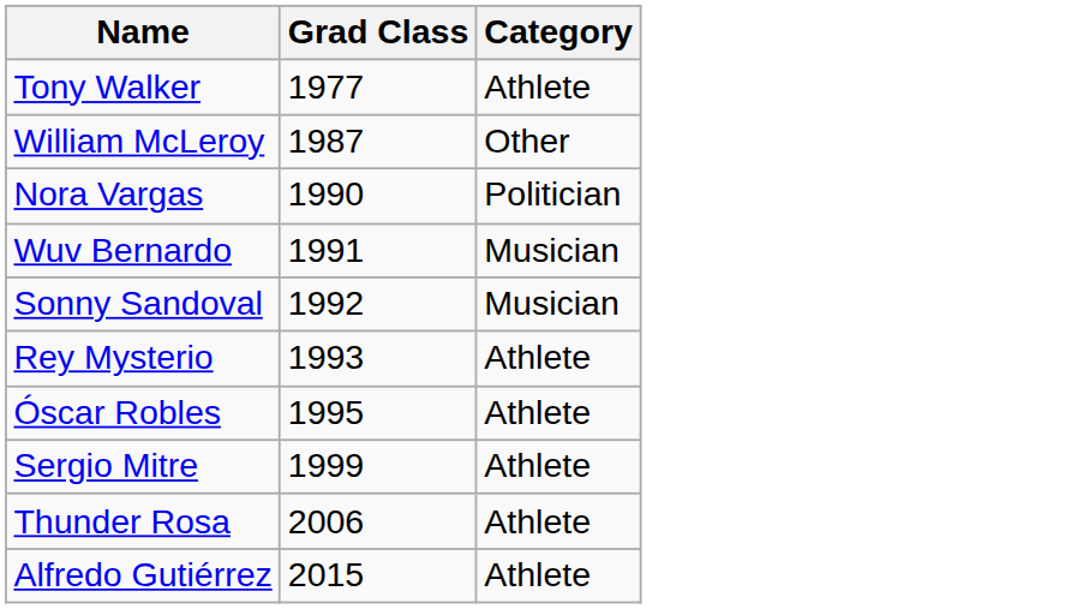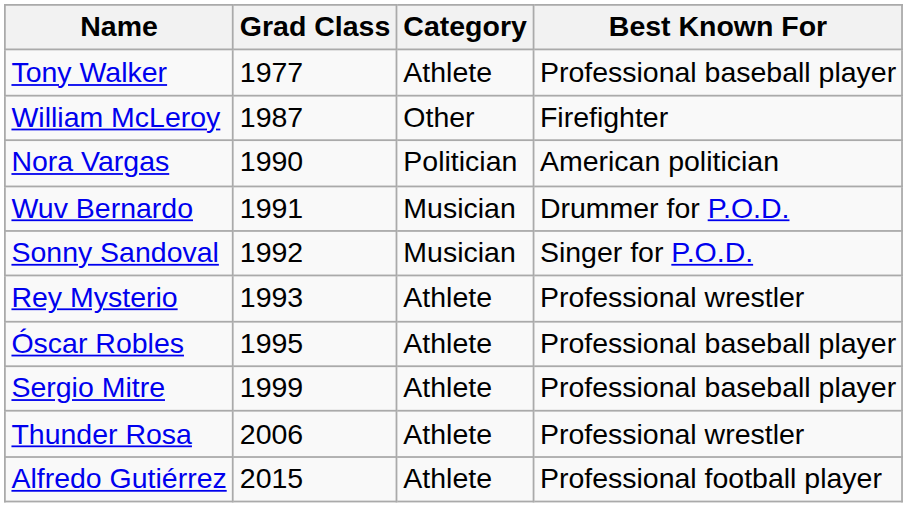+ column: Best Known For | Professional baseball player | Firefighter | American politician | Drummer for P.O.D. | Singer for P.O.D. | Professional wrestler | Professional baseball player | Professional baseball player | Professional wrestler | Professional football player
